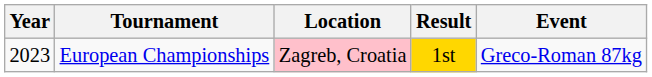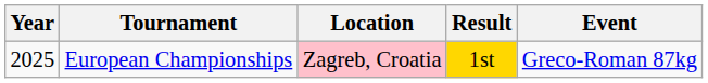European Championships | Year: 2023 -> 2025
